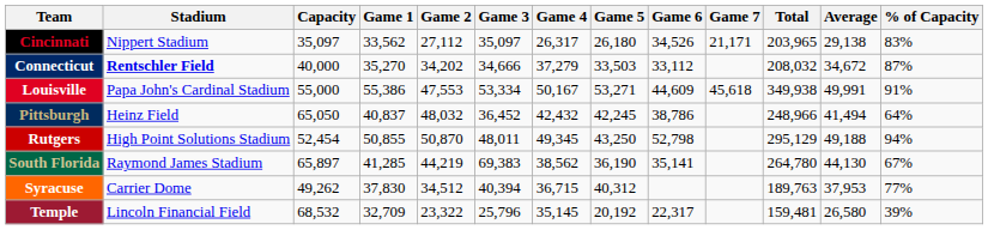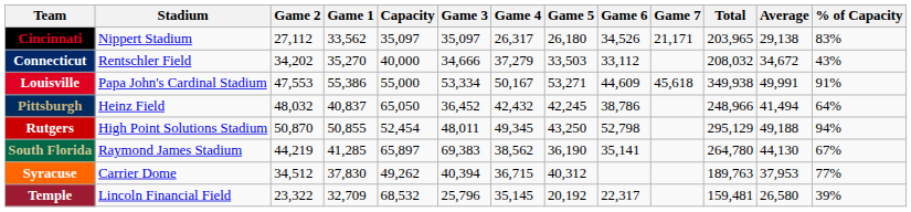columns swapped: Capacity <-> Game 2
Connecticut | Stadium: bold -> normal
Connecticut | % of Capacity: 87% -> 43%
